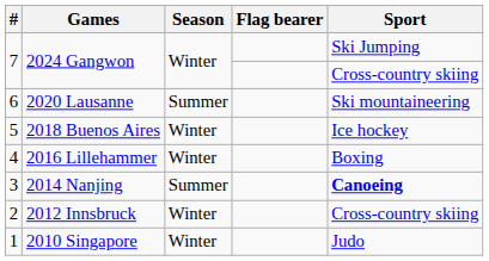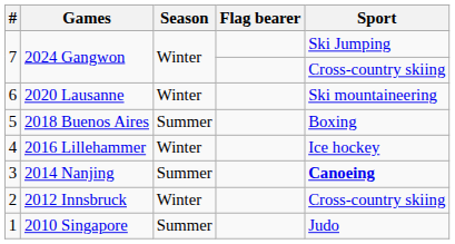6 | Season: Summer -> Winter
5 | Season: Winter -> Summer
5 | Sport: Ice hockey -> Boxing
4 | Sport: Boxing -> Ice hockey
1 | Season: Winter -> Summer
